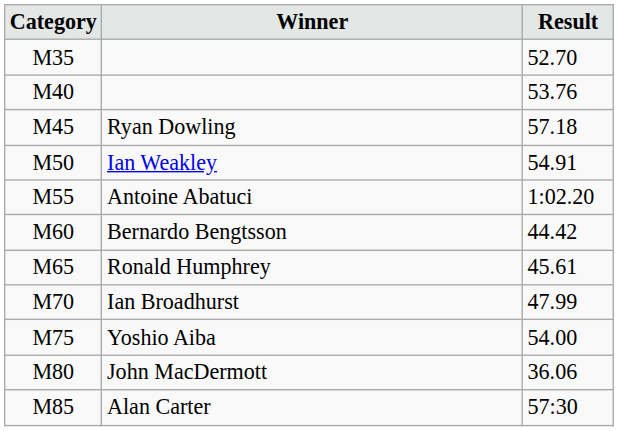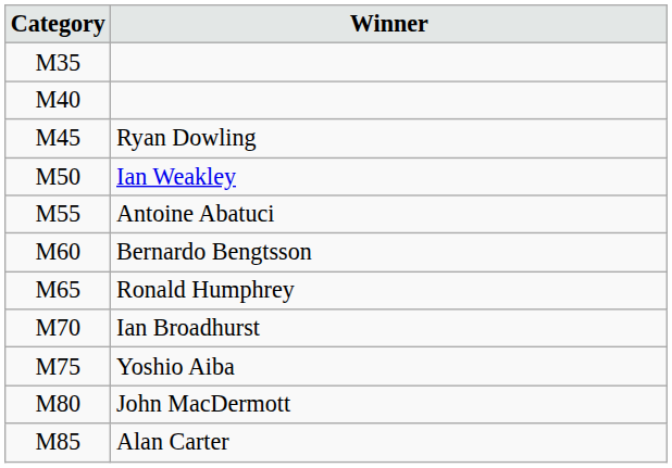- column: Result | 52.70 | 53.76 | 57.18 | 54.91 | 1:02.20 | 44.42 | 45.61 | 47.99 | 54.00 | 36.06 | 57:30
